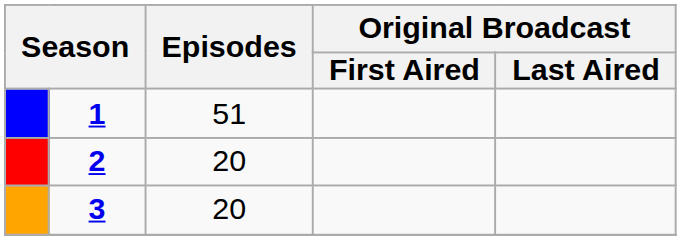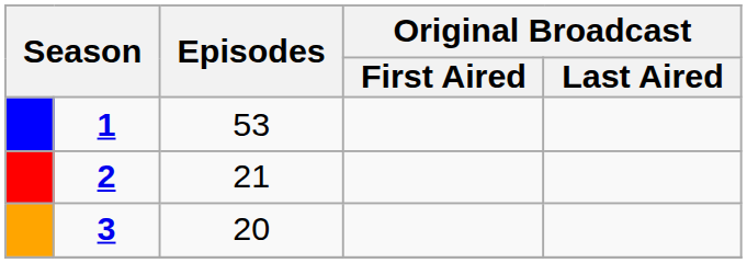1 | Episodes: 51 -> 53
2 | Episodes: 20 -> 21
